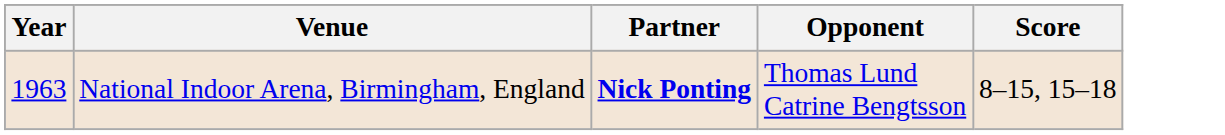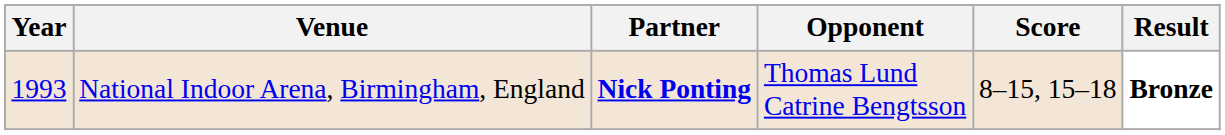+ column: Result | Bronze
National Indoor Arena, Birmingham, England | Year: 1963 -> 1993
